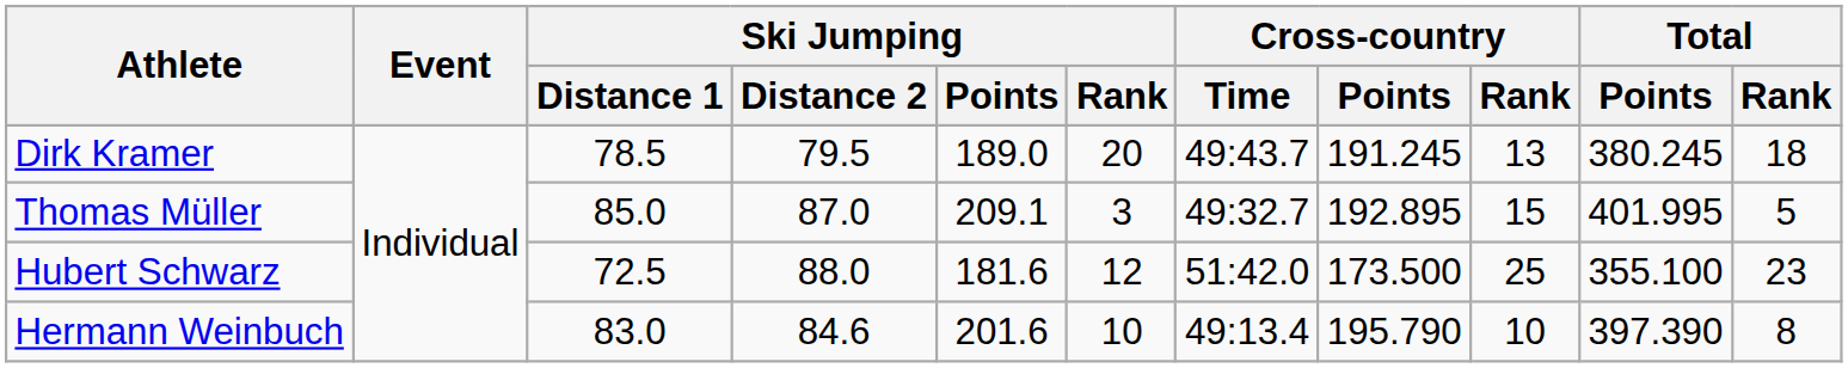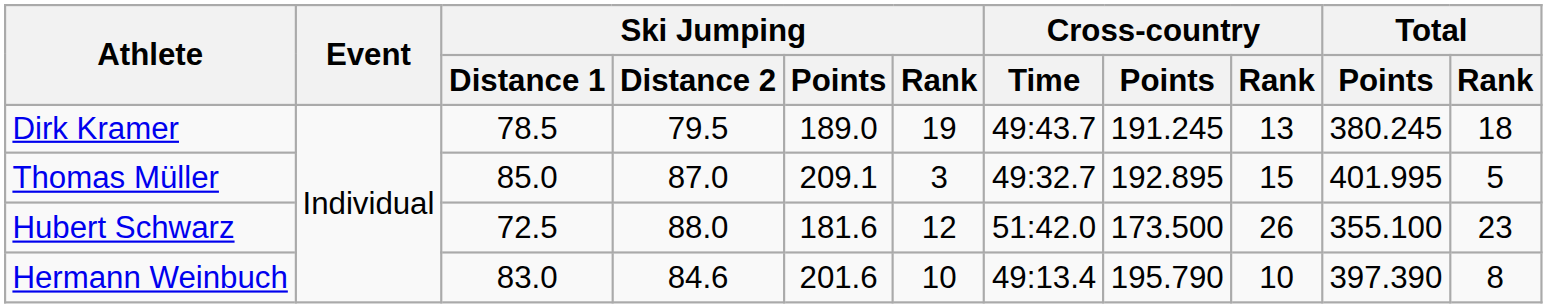Dirk Kramer | Ski Jumping / Rank: 20 -> 19
Hubert Schwarz | Cross-country / Rank: 25 -> 26
